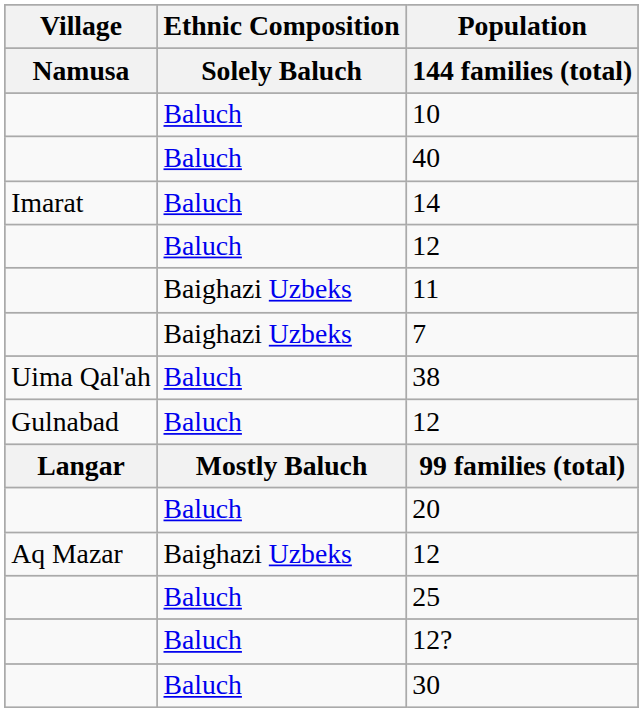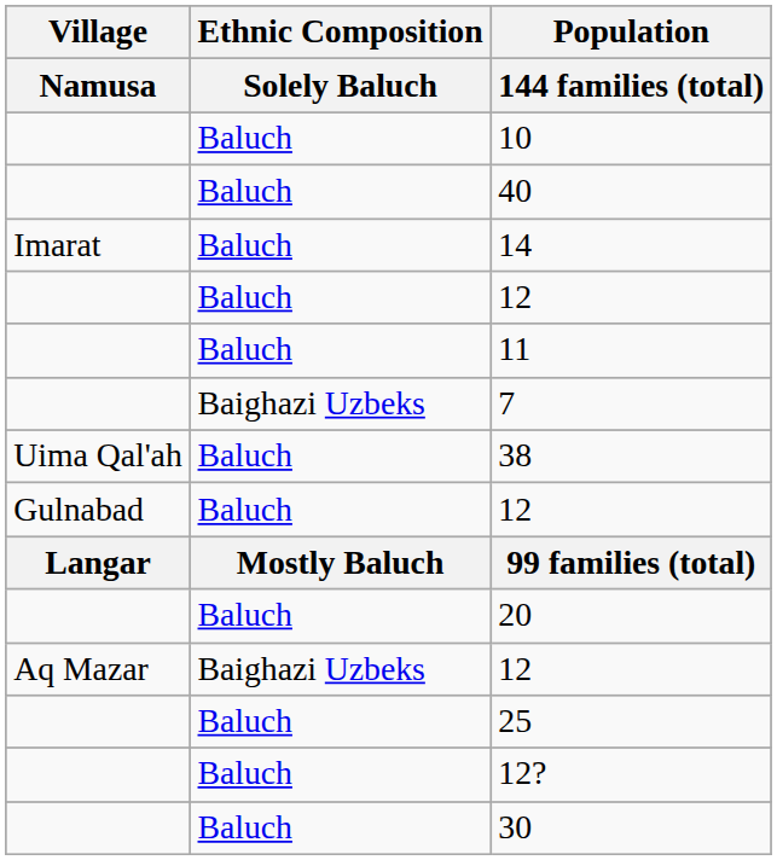11 | Ethnic Composition / Solely Baluch: Baighazi Uzbeks -> Baluch
